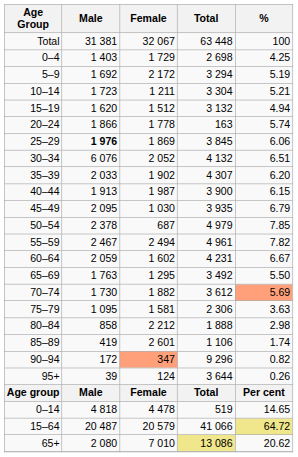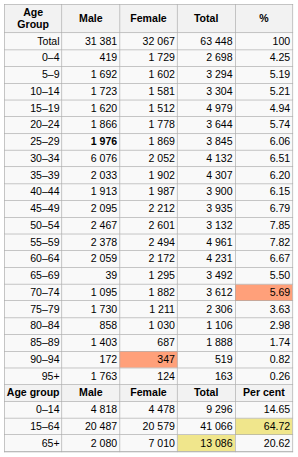0–4 | Male: 1 403 -> 419
5–9 | Female: 2 172 -> 1 602
10–14 | Female: 1 211 -> 1 581
15–19 | Total: 3 132 -> 4 979
20–24 | Total: 163 -> 3 644
45–49 | Female: 1 030 -> 2 212
50–54 | Male: 2 378 -> 2 467
50–54 | Female: 687 -> 2 601
50–54 | Total: 4 979 -> 3 132
55–59 | Male: 2 467 -> 2 378
60–64 | Female: 1 602 -> 2 172
65–69 | Male: 1 763 -> 39
70–74 | Male: 1 730 -> 1 095
75–79 | Male: 1 095 -> 1 730
75–79 | Female: 1 581 -> 1 211
80–84 | Female: 2 212 -> 1 030
80–84 | Total: 1 888 -> 1 106
85–89 | Male: 419 -> 1 403
85–89 | Female: 2 601 -> 687
85–89 | Total: 1 106 -> 1 888
90–94 | Total: 9 296 -> 519
95+ | Male: 39 -> 1 763
95+ | Total: 3 644 -> 163
0–14 | Total: 519 -> 9 296
